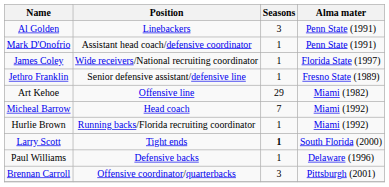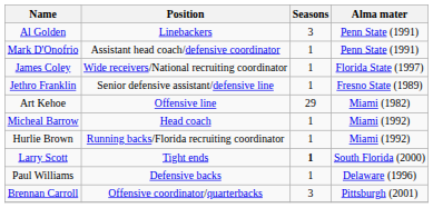Micheal Barrow | Seasons: 7 -> 1
